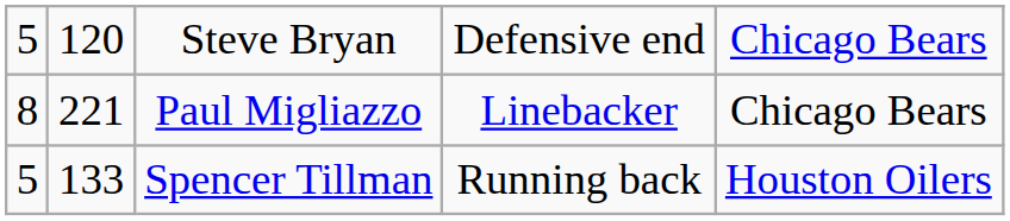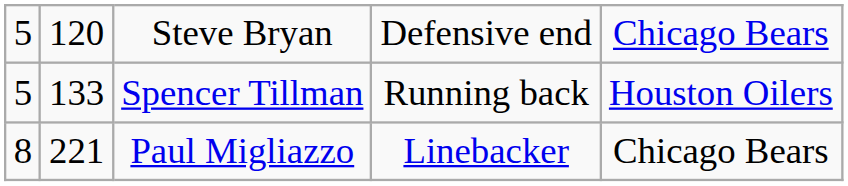rows swapped: Spencer Tillman <-> Paul Migliazzo
